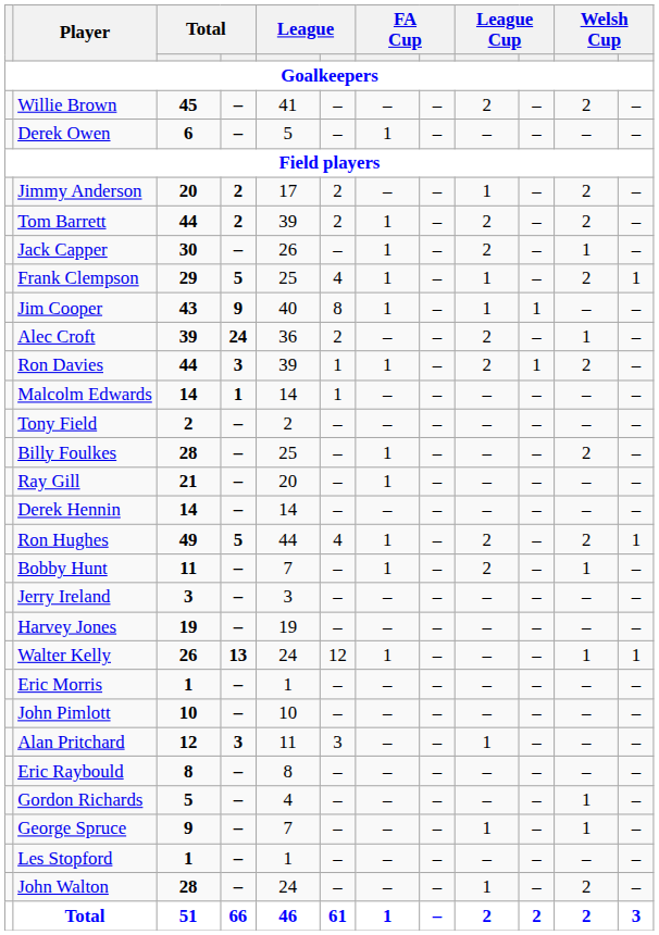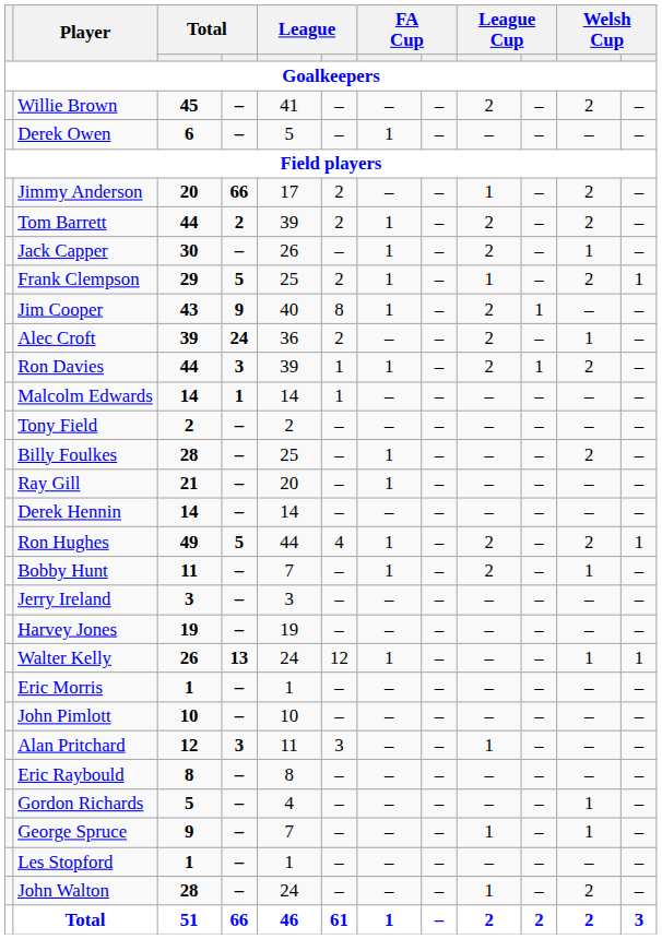Jimmy Anderson | column 4: 2 -> 66
Frank Clempson | column 6: 4 -> 2
Jim Cooper | column 9: 1 -> 2
